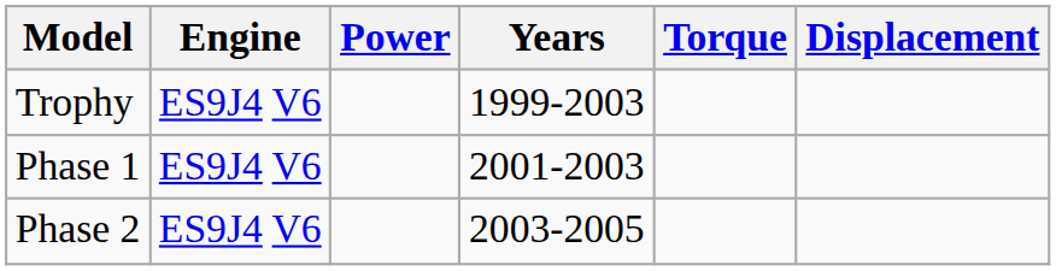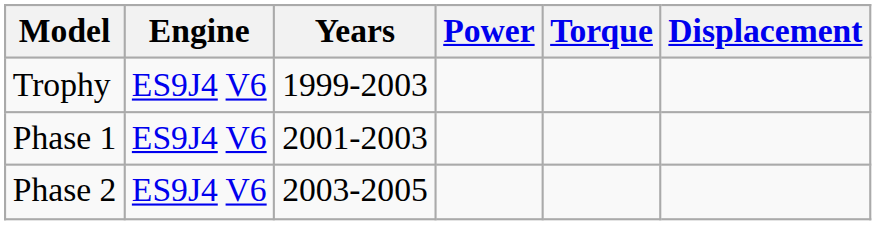columns swapped: Years <-> Power
